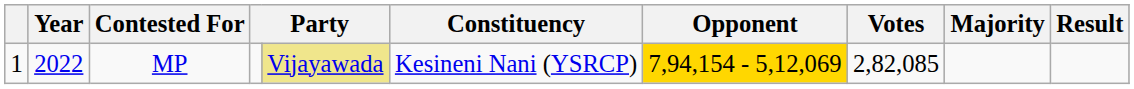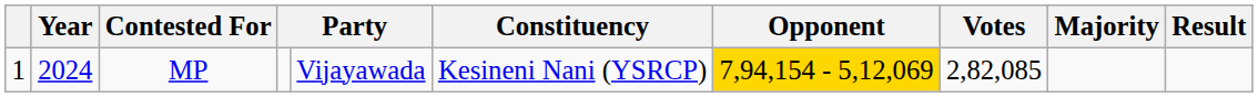MP | Year: 2022 -> 2024
MP | column 5: khaki background -> no background
